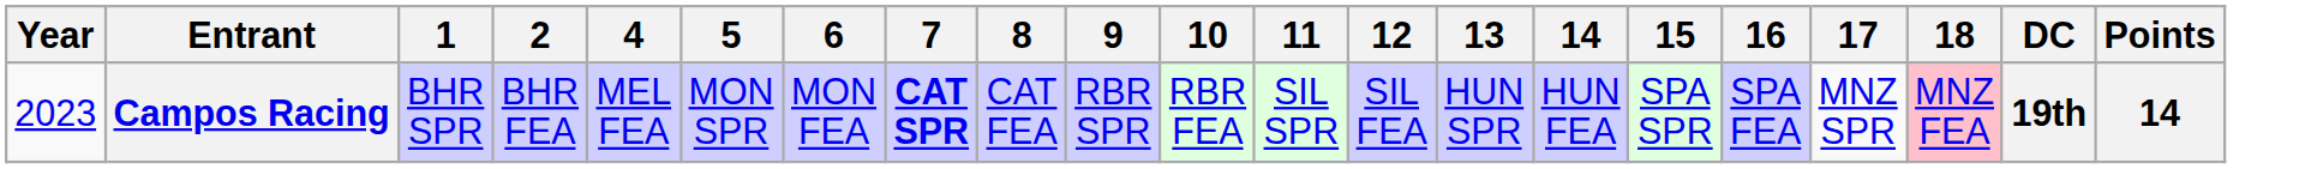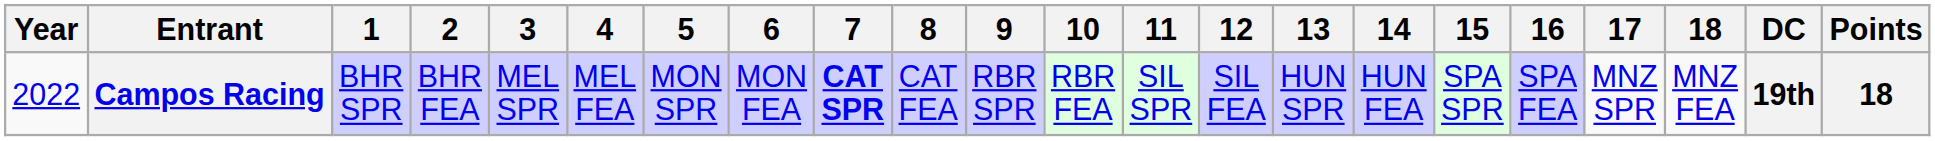+ column: 3 | MEL SPR
Campos Racing | Year: 2023 -> 2022
Campos Racing | 18: pink background -> no background
Campos Racing | Points: 14 -> 18
